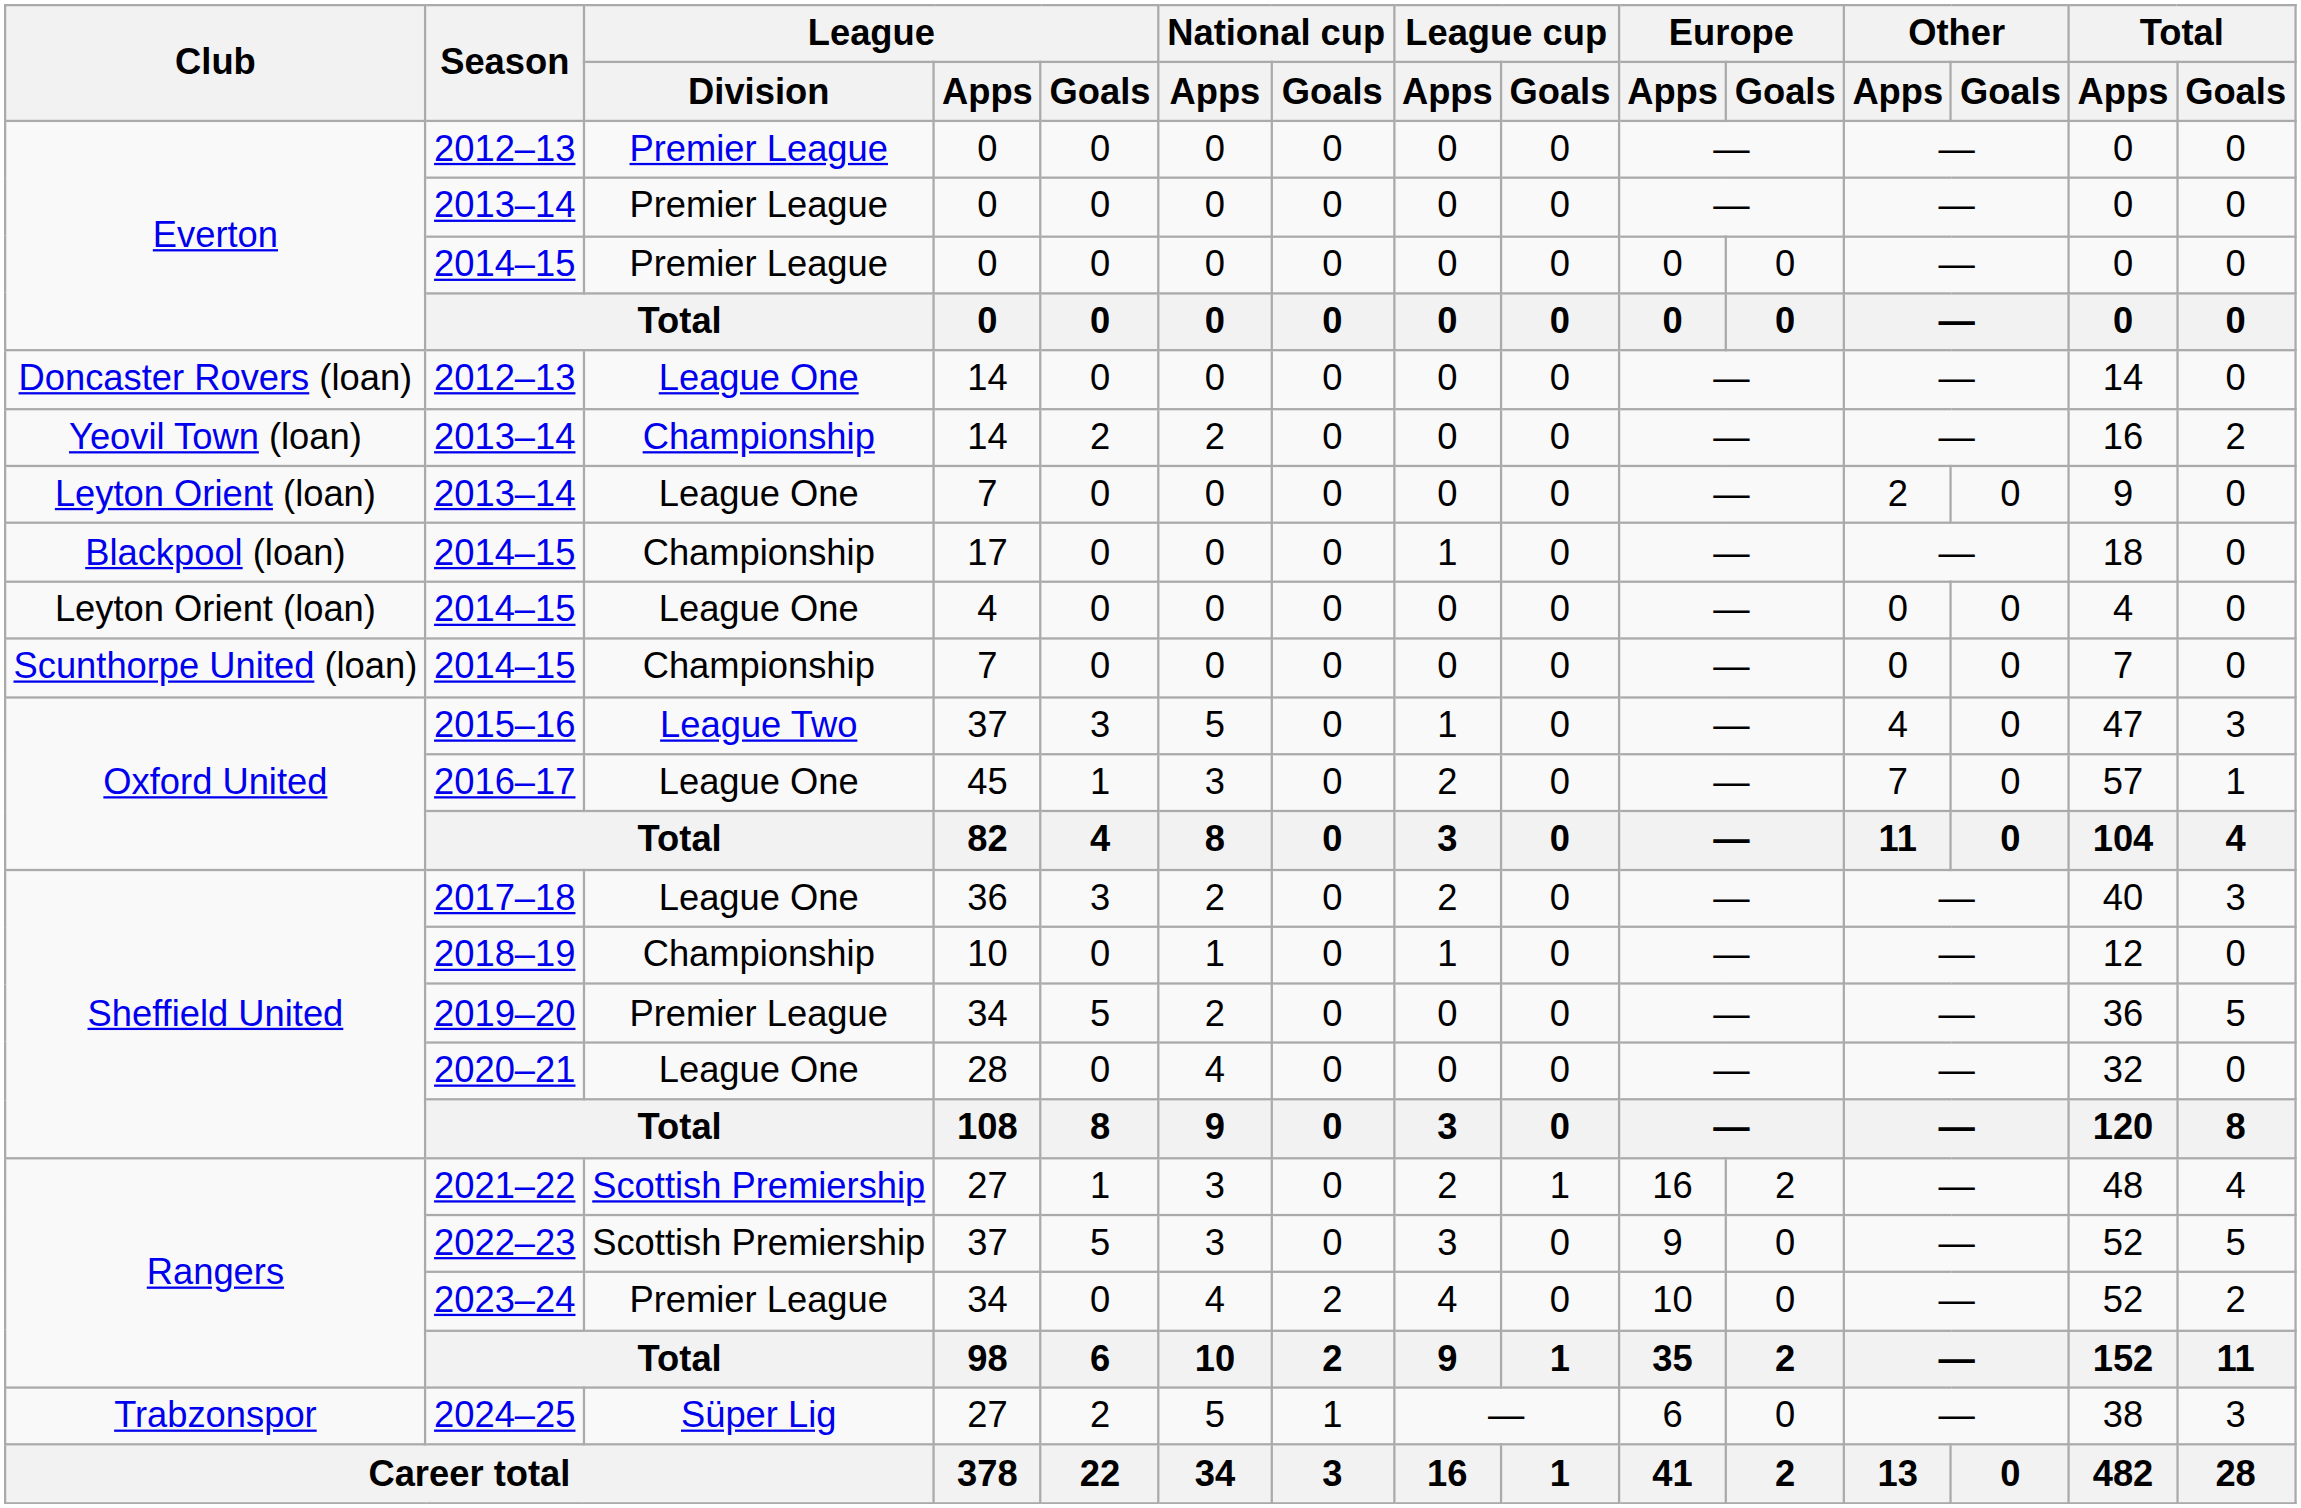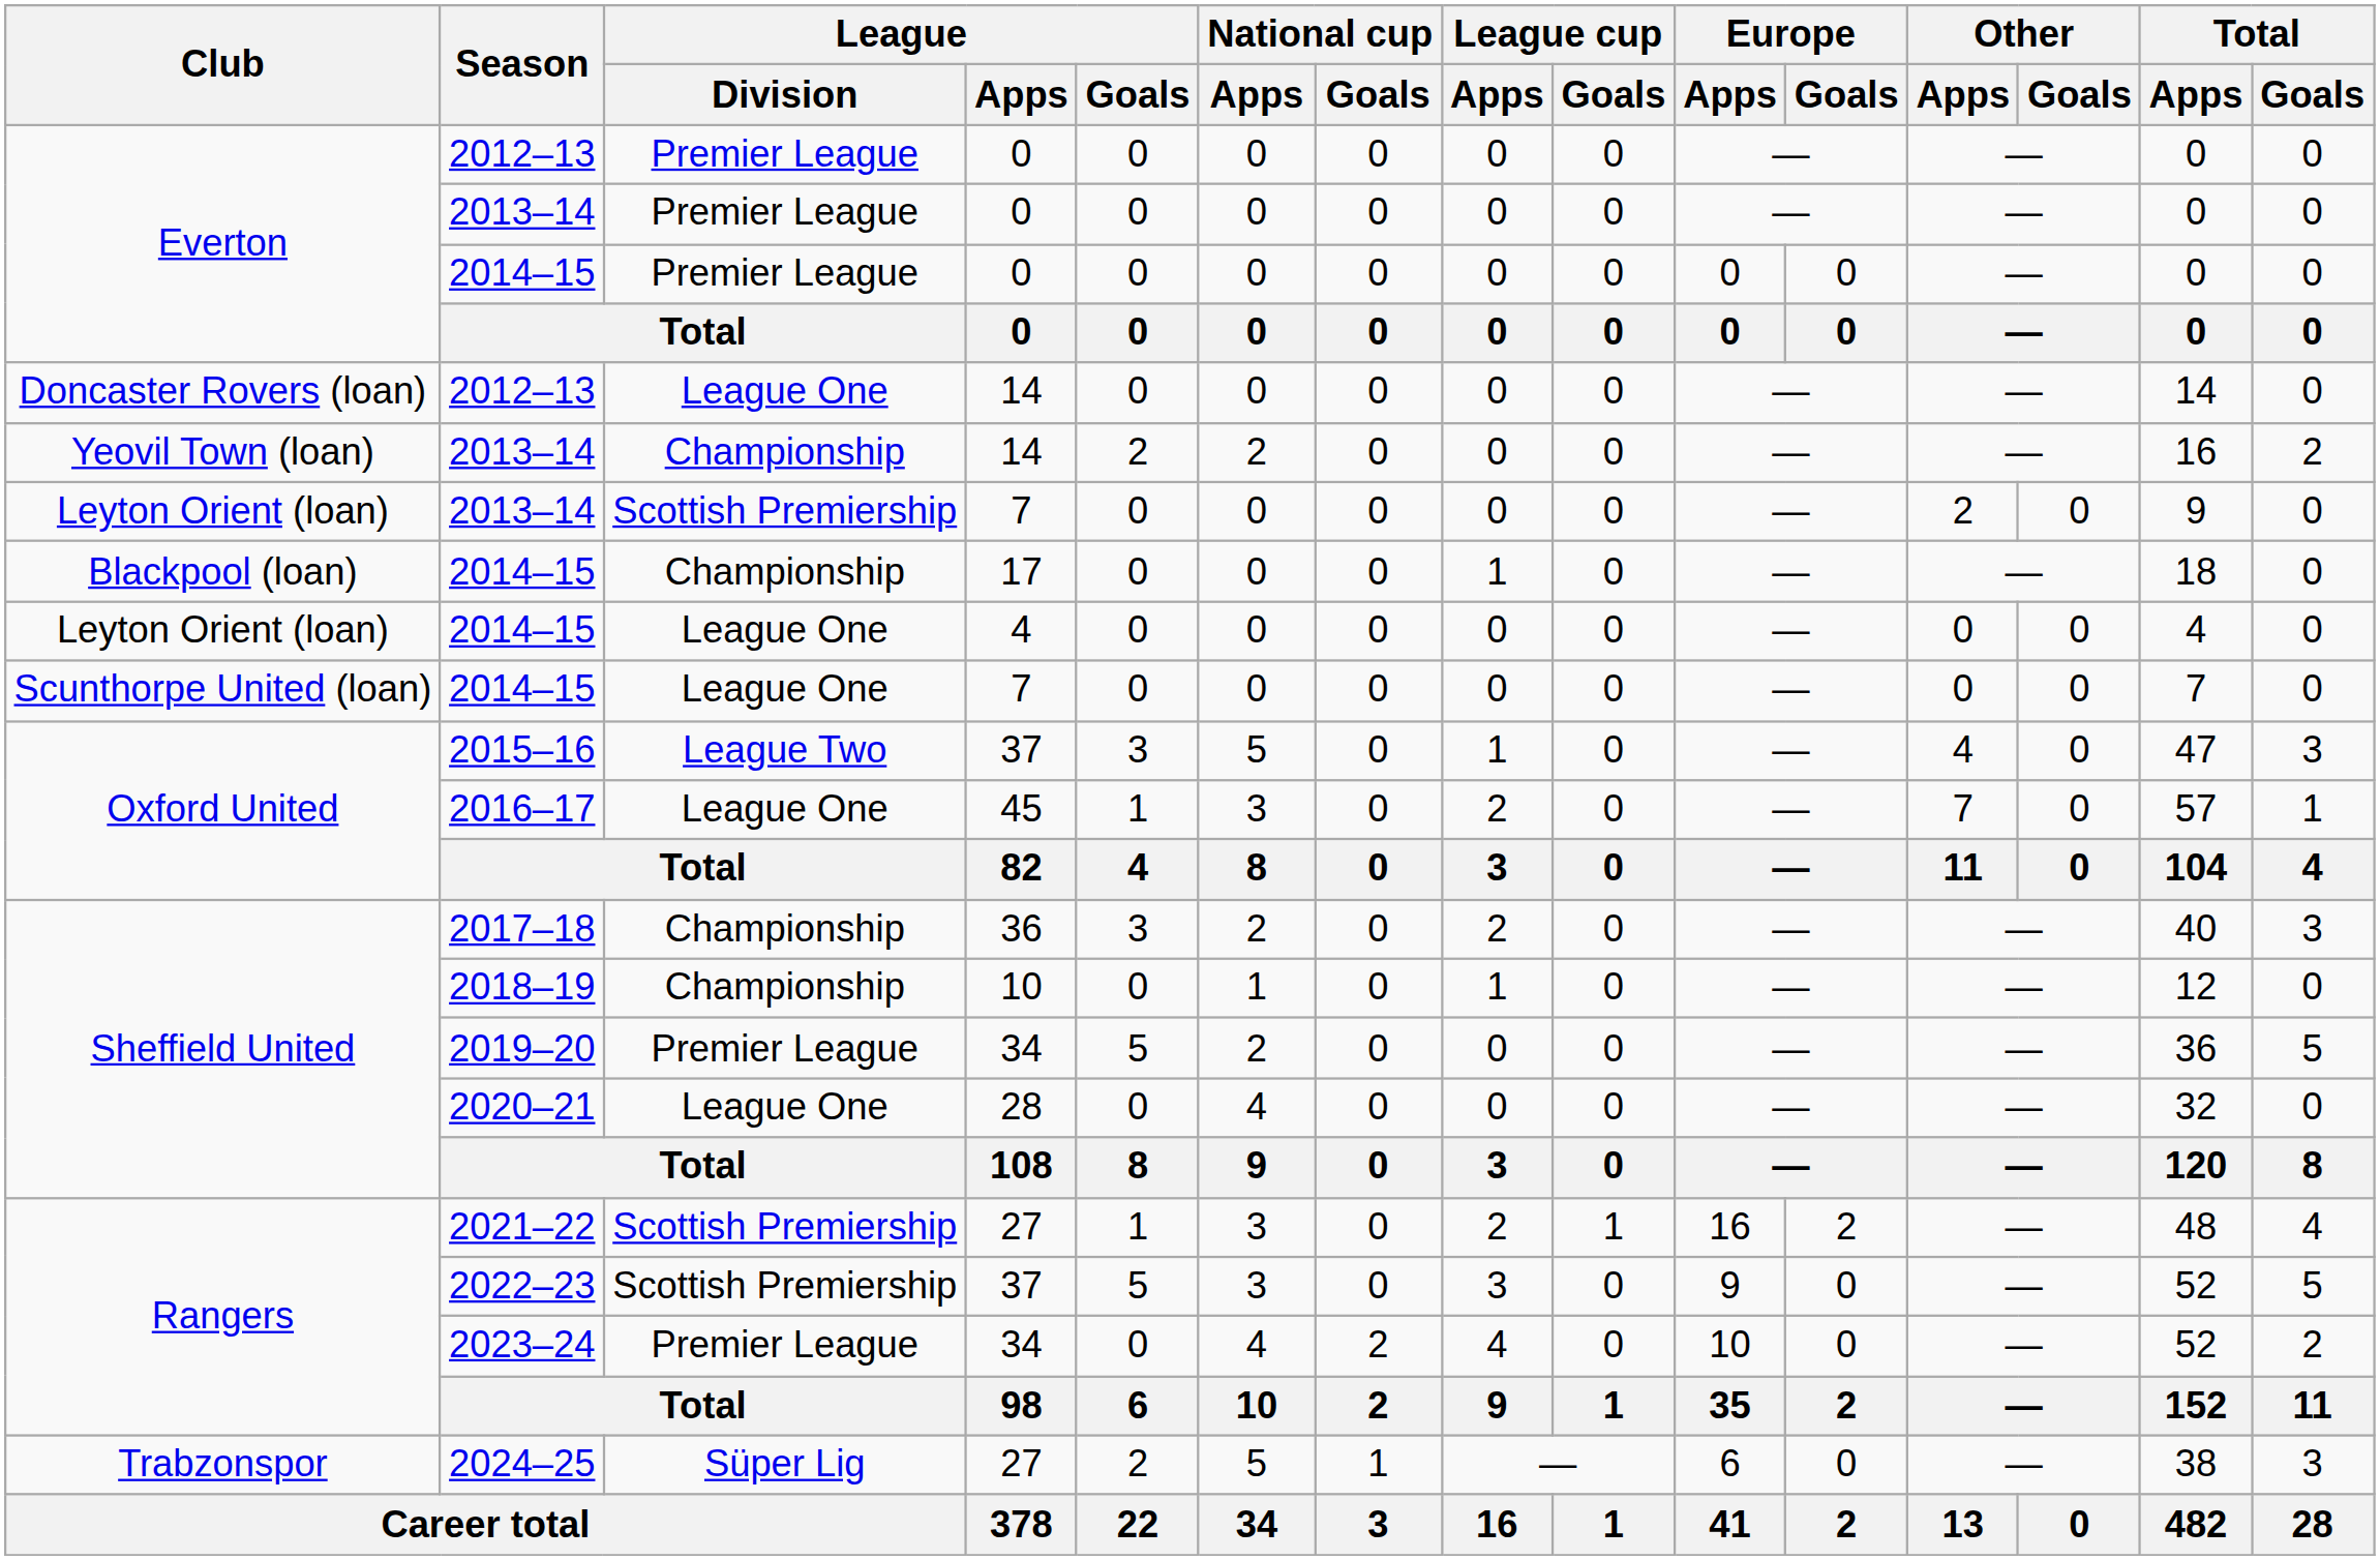2013–14 / 7 | League / Division: League One -> Scottish Premiership
2014–15 / 7 | League / Division: Championship -> League One
2017–18 | League / Division: League One -> Championship
